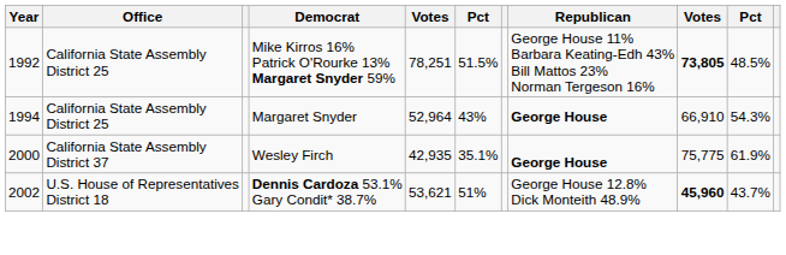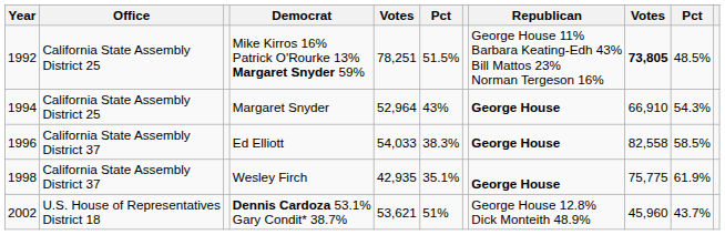+ row: 1996 | California State Assembly District 37 | Ed Elliott | 54,033 | 38.3% | George House | 82,558 | 58.5%
Wesley Firch | Year: 2000 -> 1998
Dennis Cardoza 53.1% Gary Condit* 38.7% | column 9: bold -> normal
